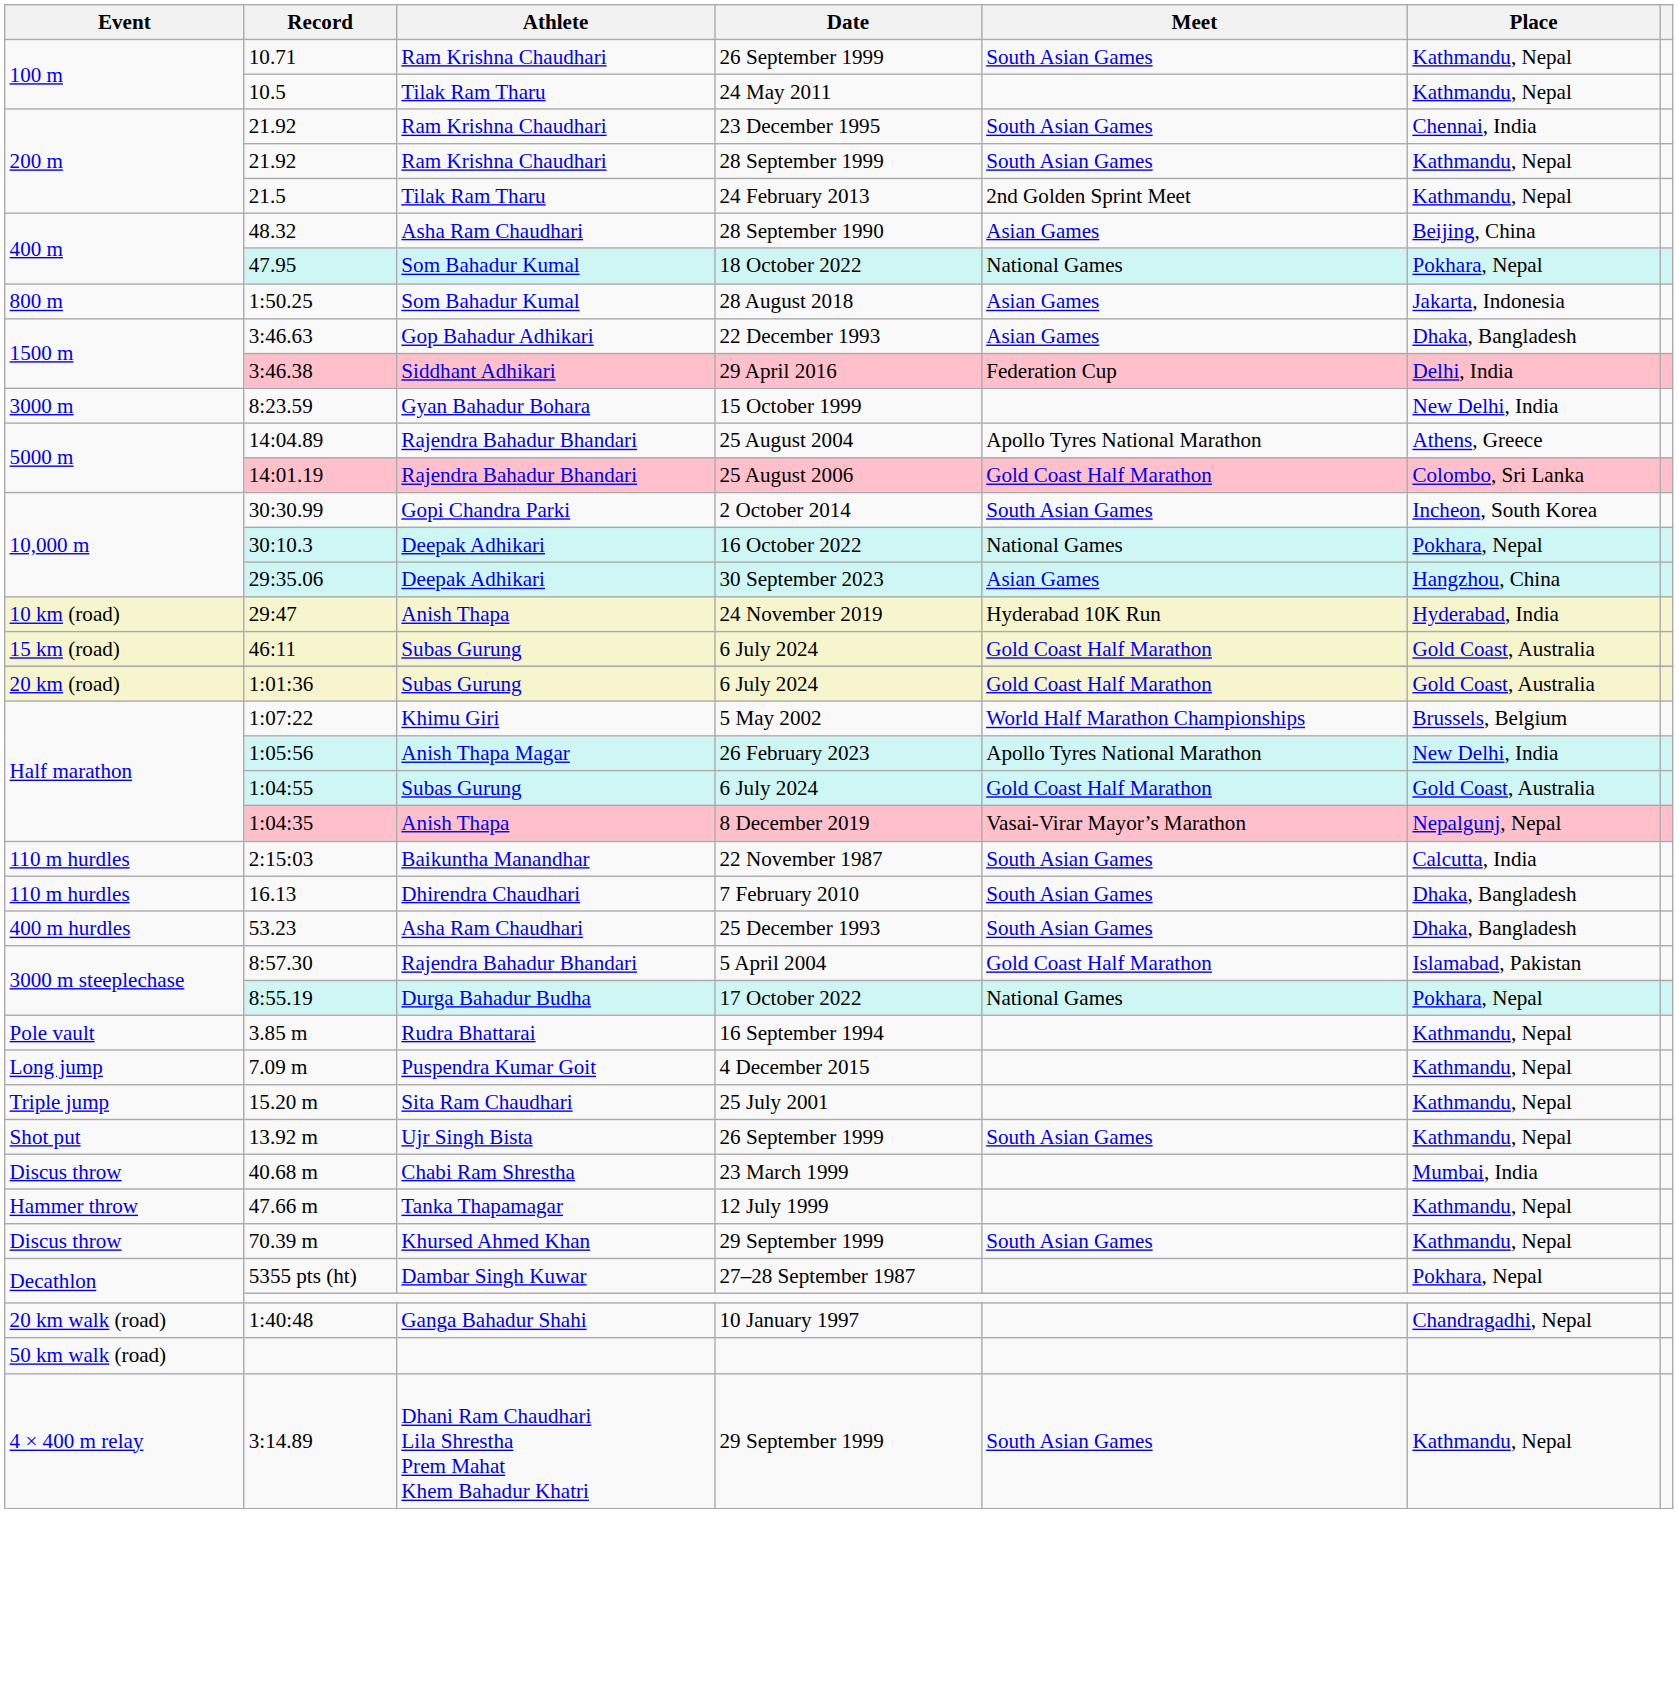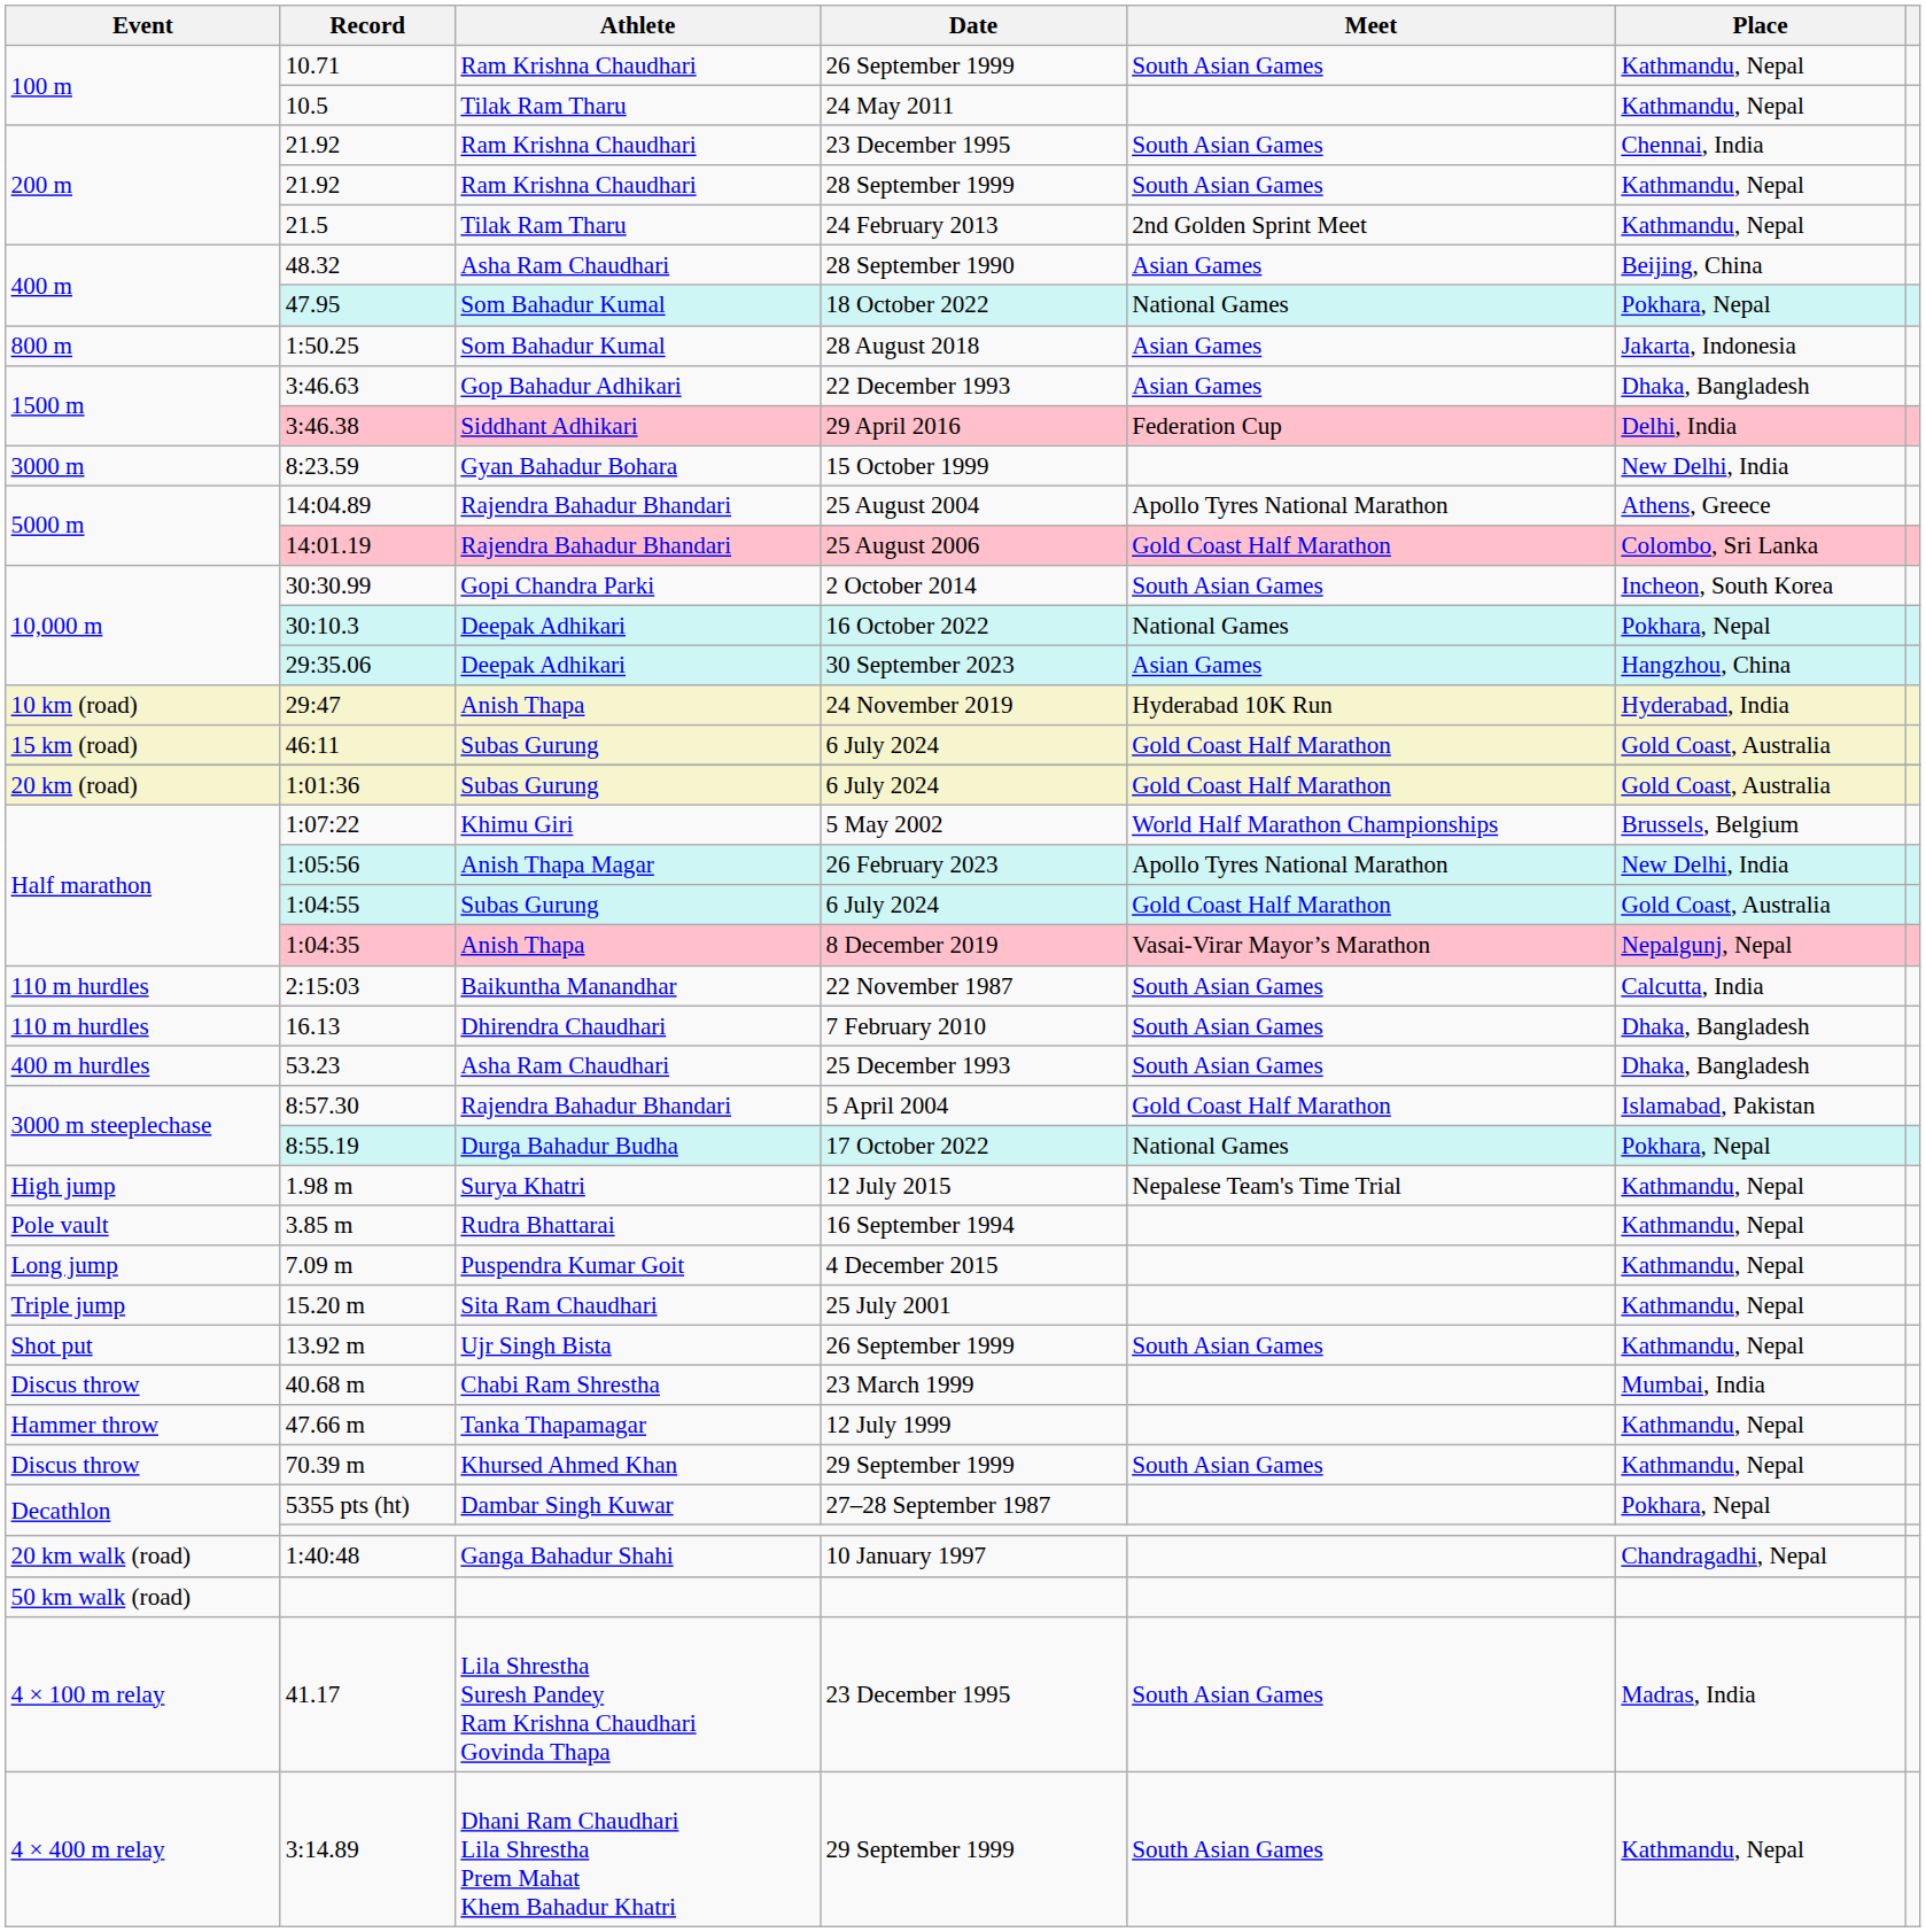+ row: High jump | 1.98 m | Surya Khatri | 12 July 2015 | Nepalese Team's Time Trial | Kathmandu, Nepal
+ row: 4 × 100 m relay | 41.17 | Lila Shrestha Suresh Pandey Ram Krishna Chaudhari Govinda Thapa | 23 December 1995 | South Asian Games | Madras, India
